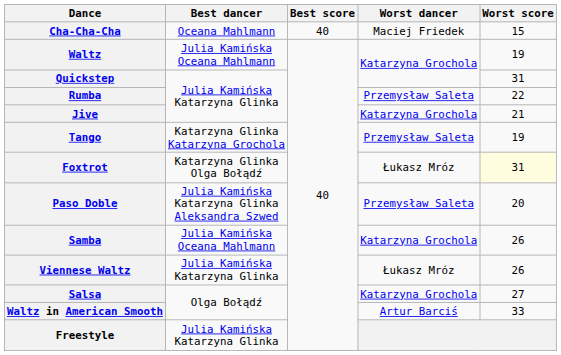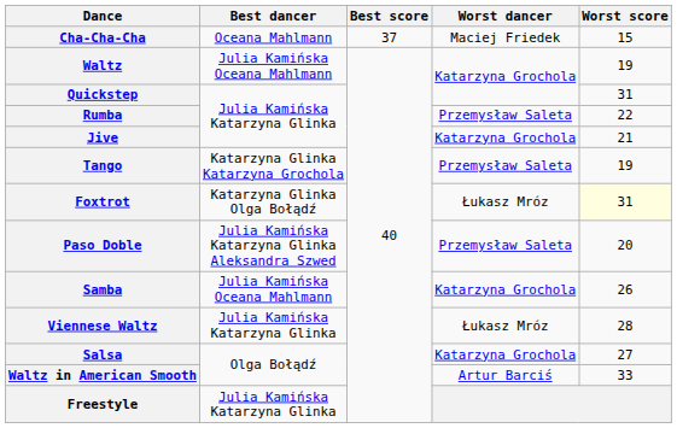Cha-Cha-Cha | Best score: 40 -> 37
Viennese Waltz | Worst score: 26 -> 28
